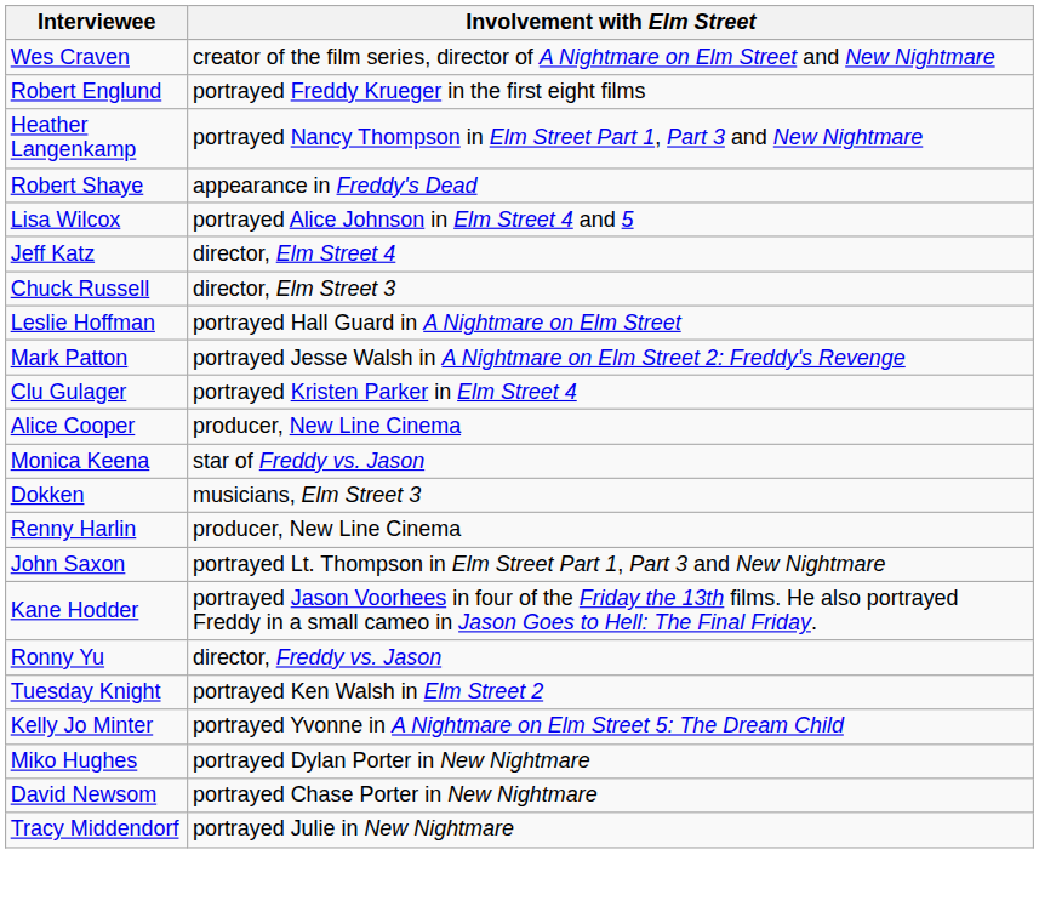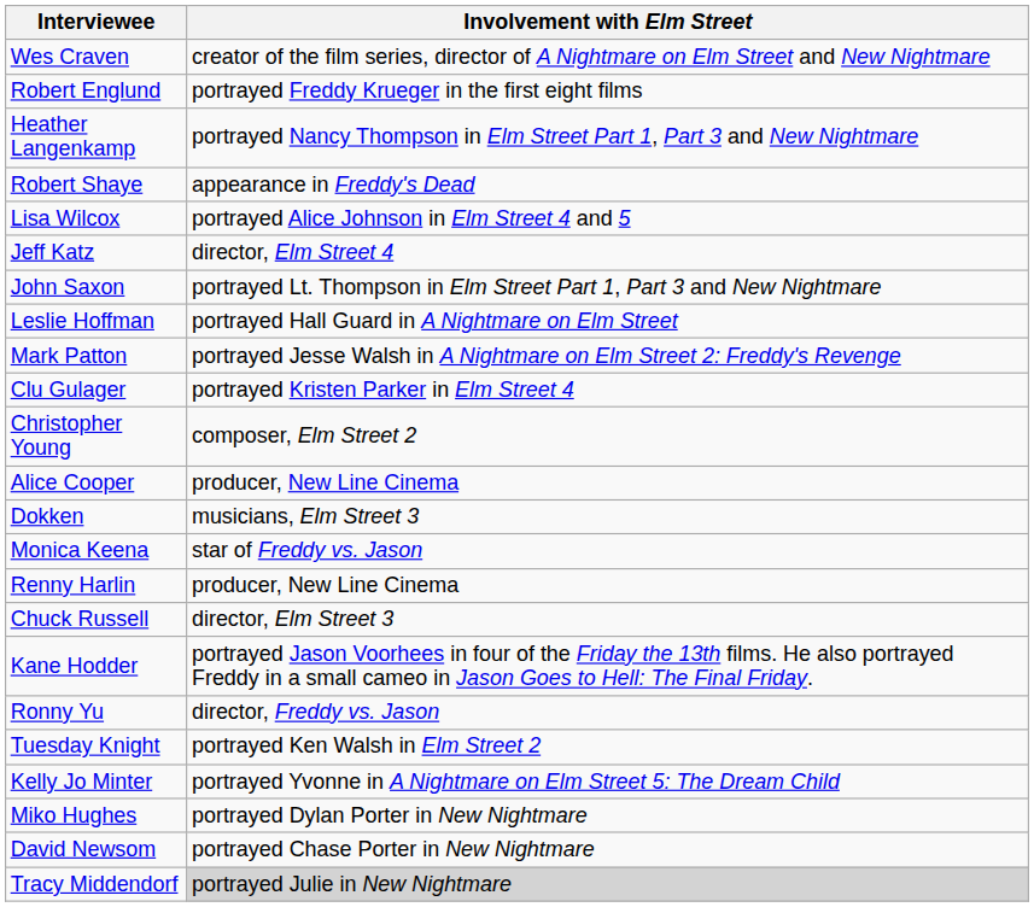rows swapped: John Saxon <-> Chuck Russell
+ row: Christopher Young | composer, Elm Street 2
rows swapped: Dokken <-> Monica Keena
Tracy Middendorf | Involvement with Elm Street: no background -> lightgrey background
